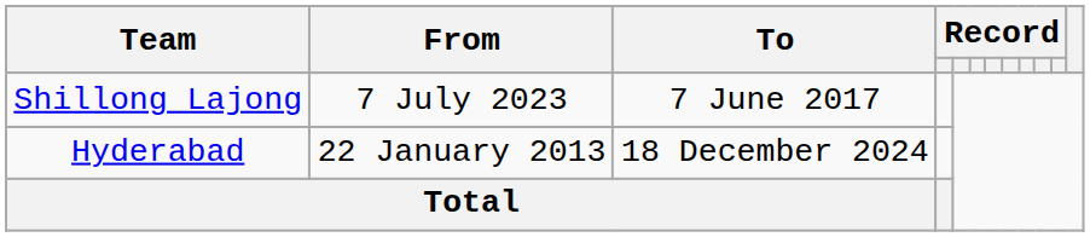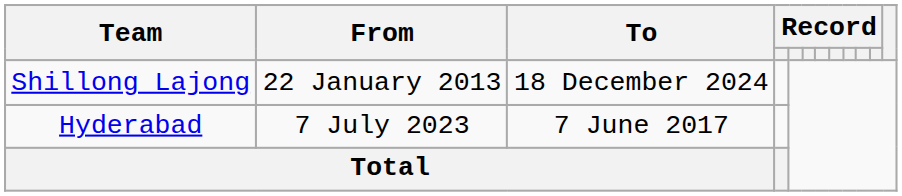Shillong Lajong | From: 7 July 2023 -> 22 January 2013
Shillong Lajong | To: 7 June 2017 -> 18 December 2024
Hyderabad | From: 22 January 2013 -> 7 July 2023
Hyderabad | To: 18 December 2024 -> 7 June 2017
